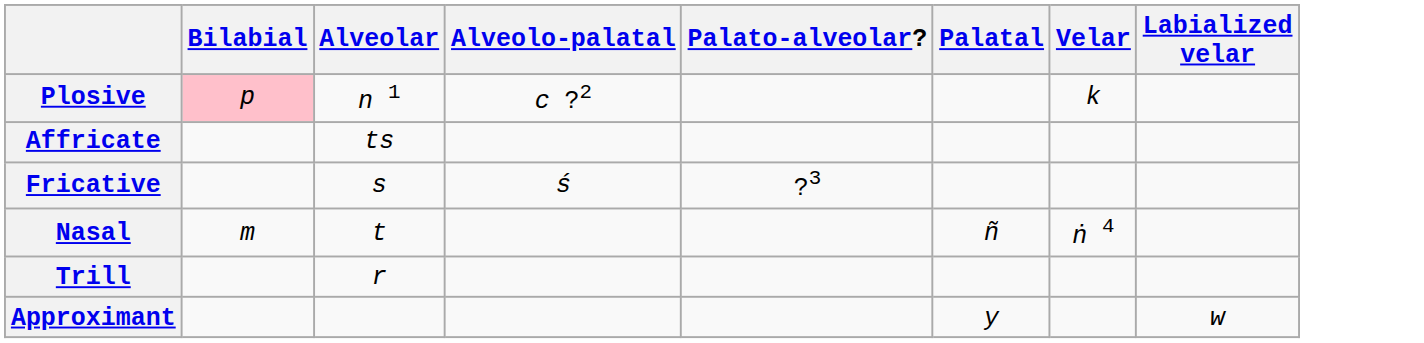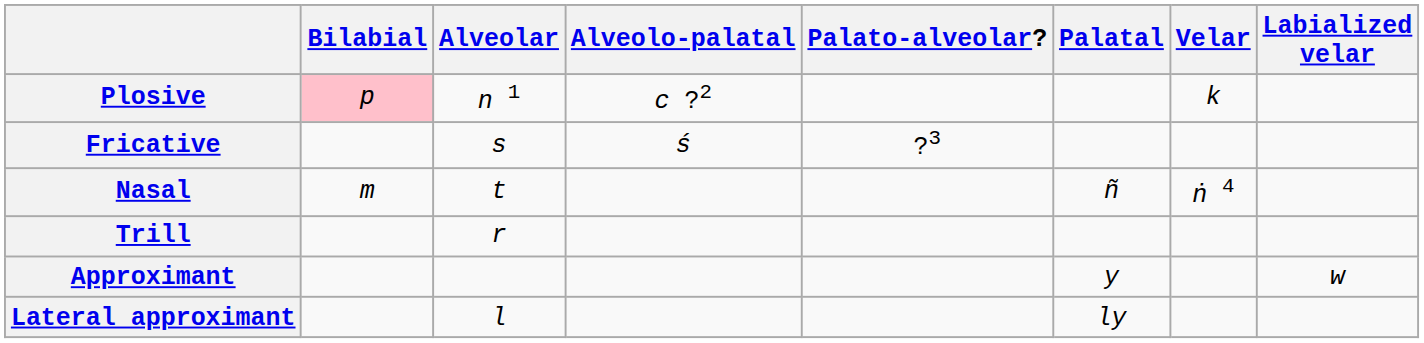- row: Affricate | ts
+ row: Lateral approximant | l | ly
